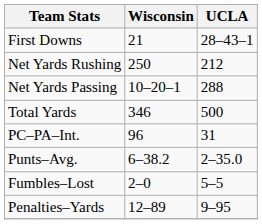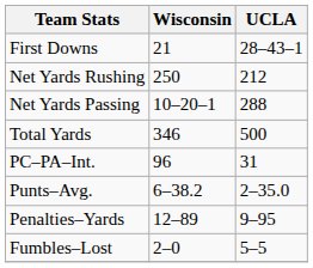rows swapped: Fumbles–Lost <-> Penalties–Yards
